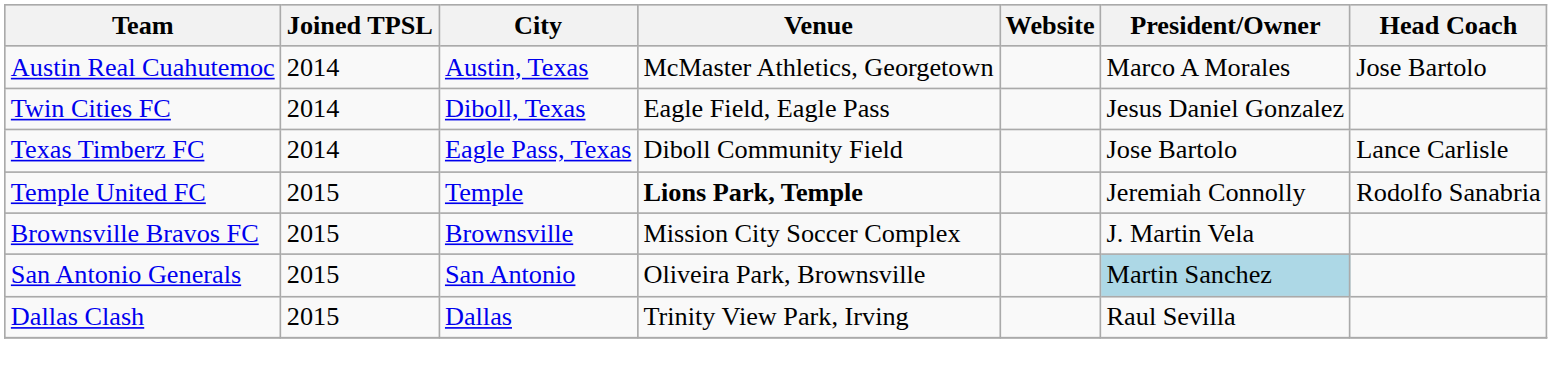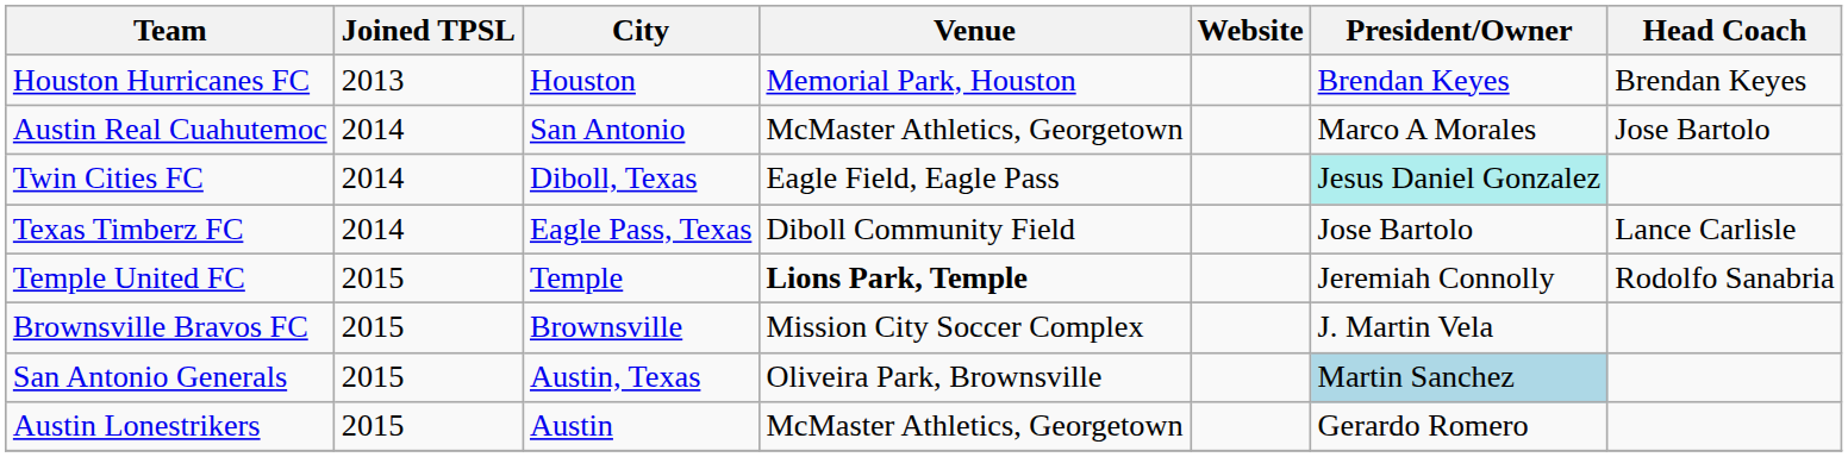+ row: Houston Hurricanes FC | 2013 | Houston | Memorial Park, Houston | Brendan Keyes | Brendan Keyes
Austin Real Cuahutemoc | City: Austin, Texas -> San Antonio
Twin Cities FC | President/Owner: no background -> paleturquoise background
San Antonio Generals | City: San Antonio -> Austin, Texas
+ row: Austin Lonestrikers | 2015 | Austin | McMaster Athletics, Georgetown | Gerardo Romero
- row: Dallas Clash | 2015 | Dallas | Trinity View Park, Irving | Raul Sevilla
